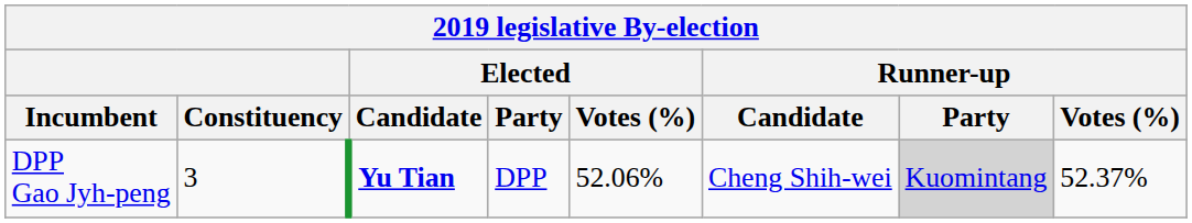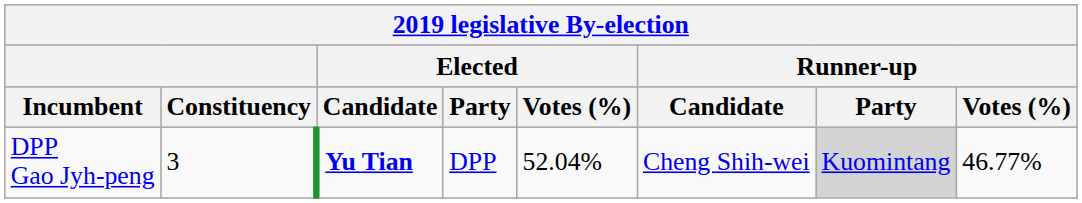DPP Gao Jyh-peng | Elected / Votes (%): 52.06% -> 52.04%
DPP Gao Jyh-peng | Runner-up / Votes (%): 52.37% -> 46.77%
